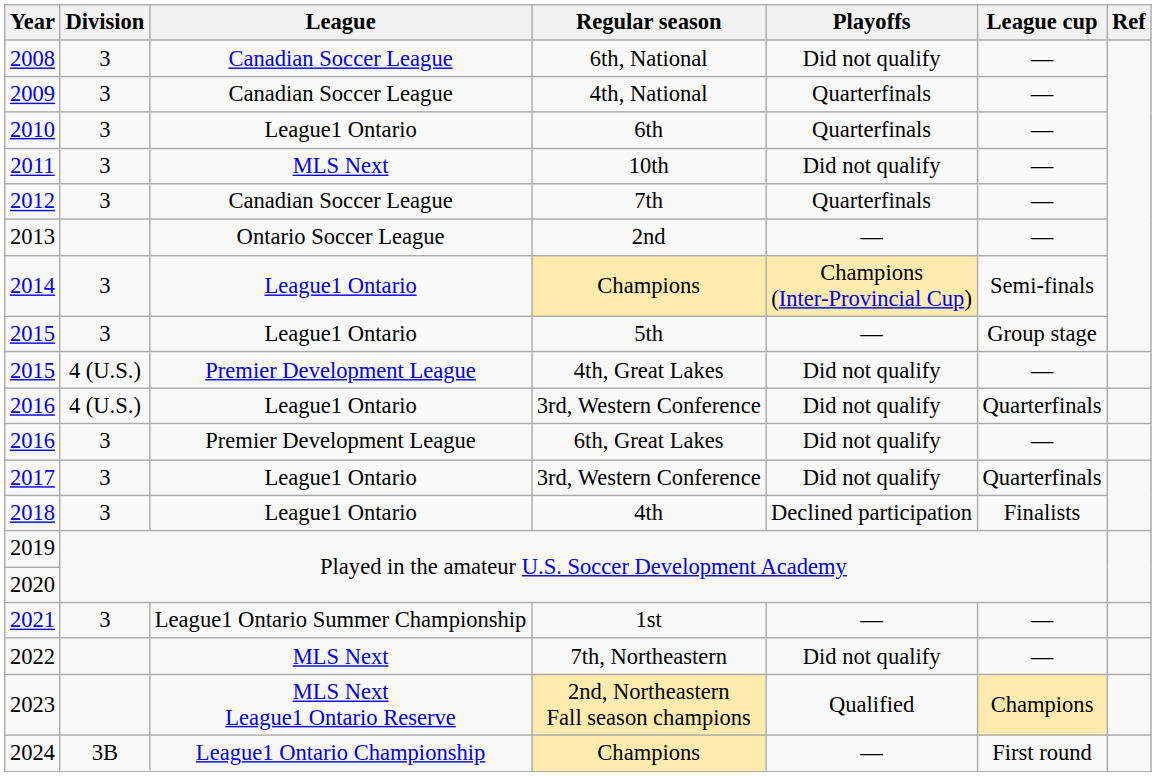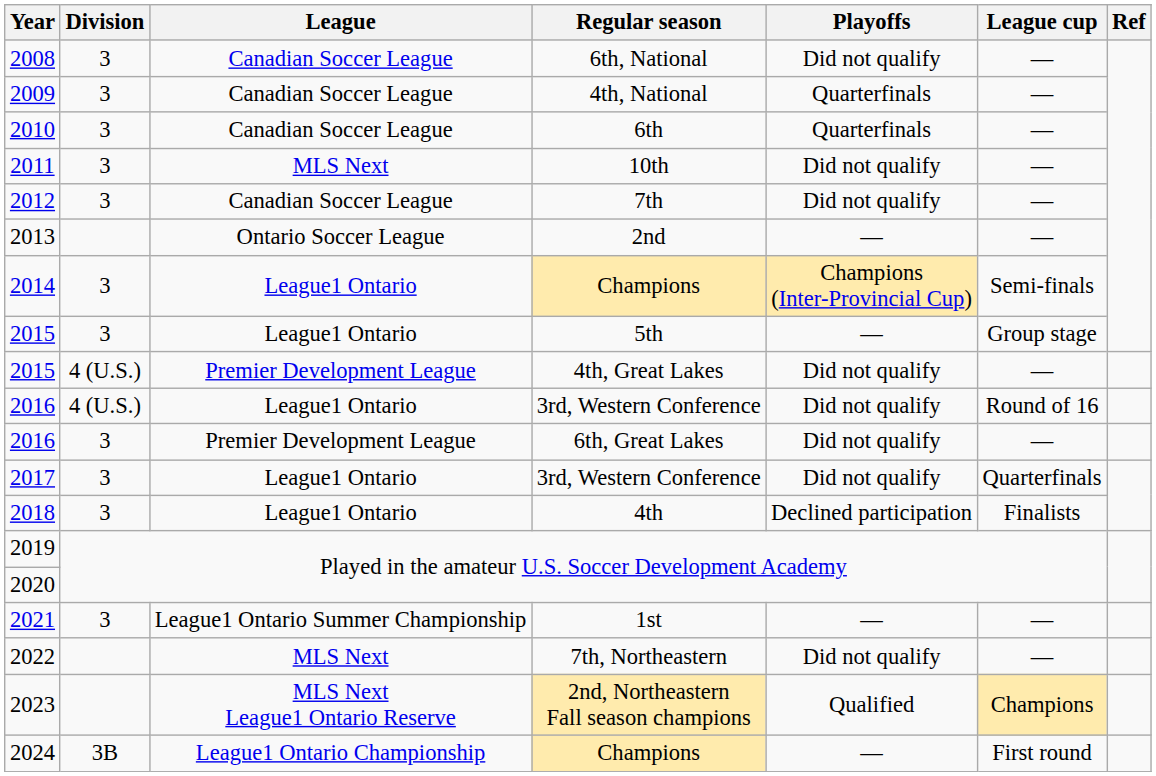2010 | League: League1 Ontario -> Canadian Soccer League
2012 | Playoffs: Quarterfinals -> Did not qualify
2016 / 3rd, Western Conference | League cup: Quarterfinals -> Round of 16
